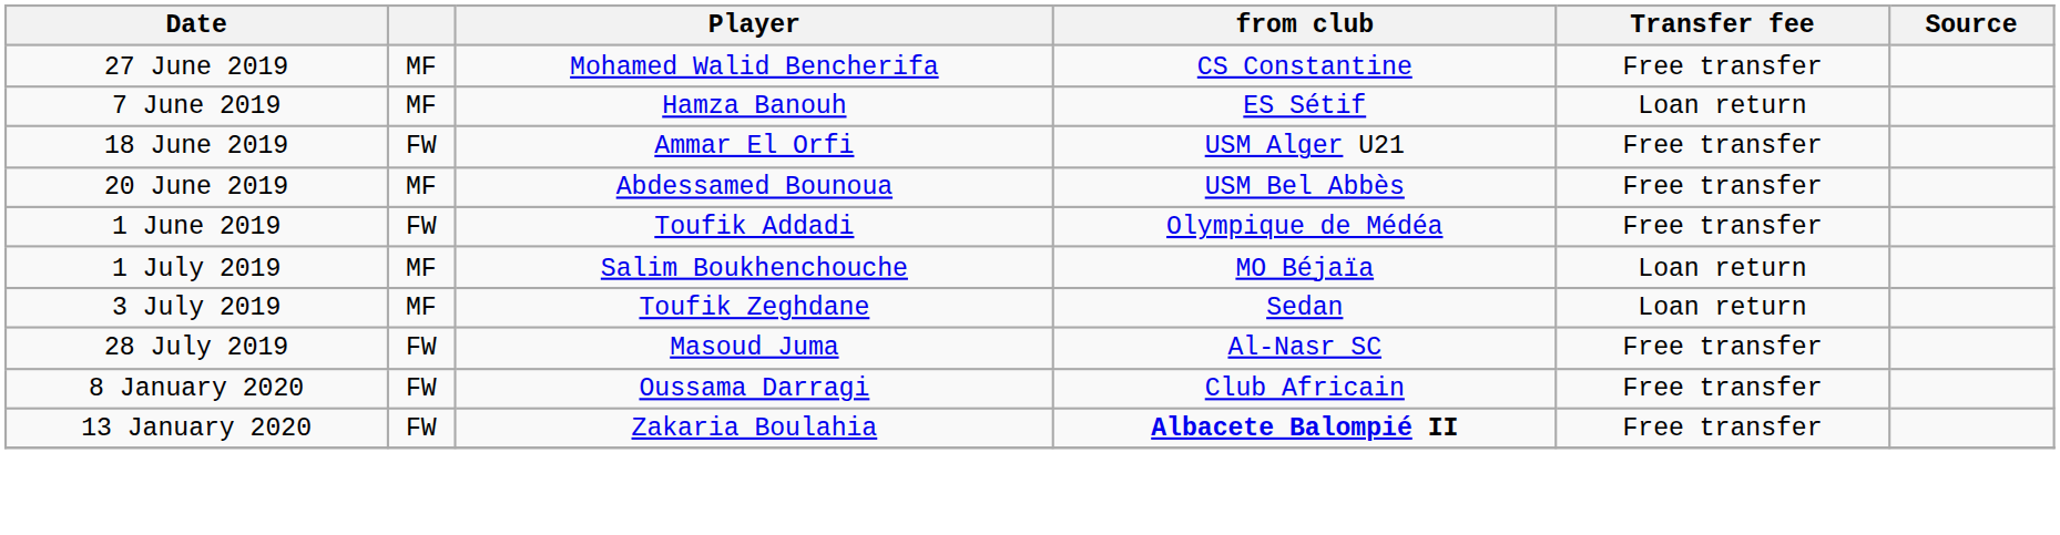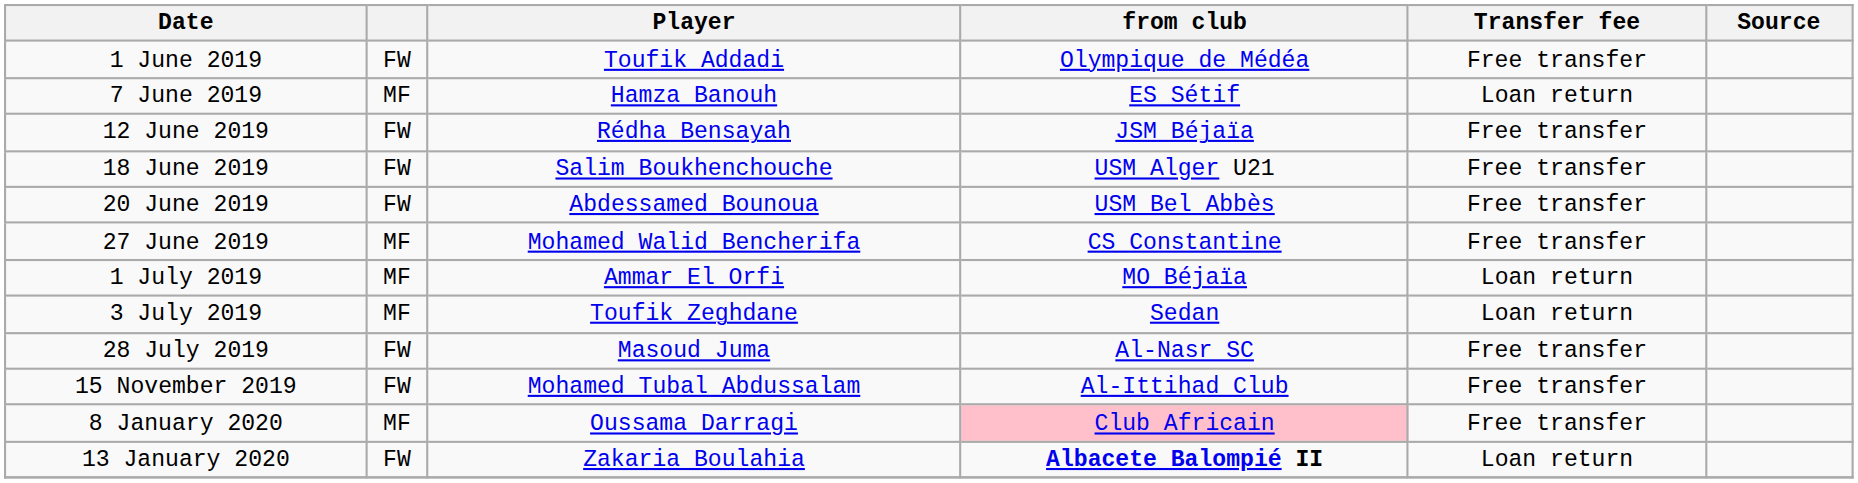rows swapped: 1 June 2019 <-> 27 June 2019
+ row: 12 June 2019 | FW | Rédha Bensayah | JSM Béjaïa | Free transfer
18 June 2019 | Player: Ammar El Orfi -> Salim Boukhenchouche
20 June 2019 | column 2: MF -> FW
1 July 2019 | Player: Salim Boukhenchouche -> Ammar El Orfi
+ row: 15 November 2019 | FW | Mohamed Tubal Abdussalam | Al-Ittihad Club | Free transfer
8 January 2020 | column 2: FW -> MF
8 January 2020 | from club: no background -> pink background
13 January 2020 | Transfer fee: Free transfer -> Loan return
